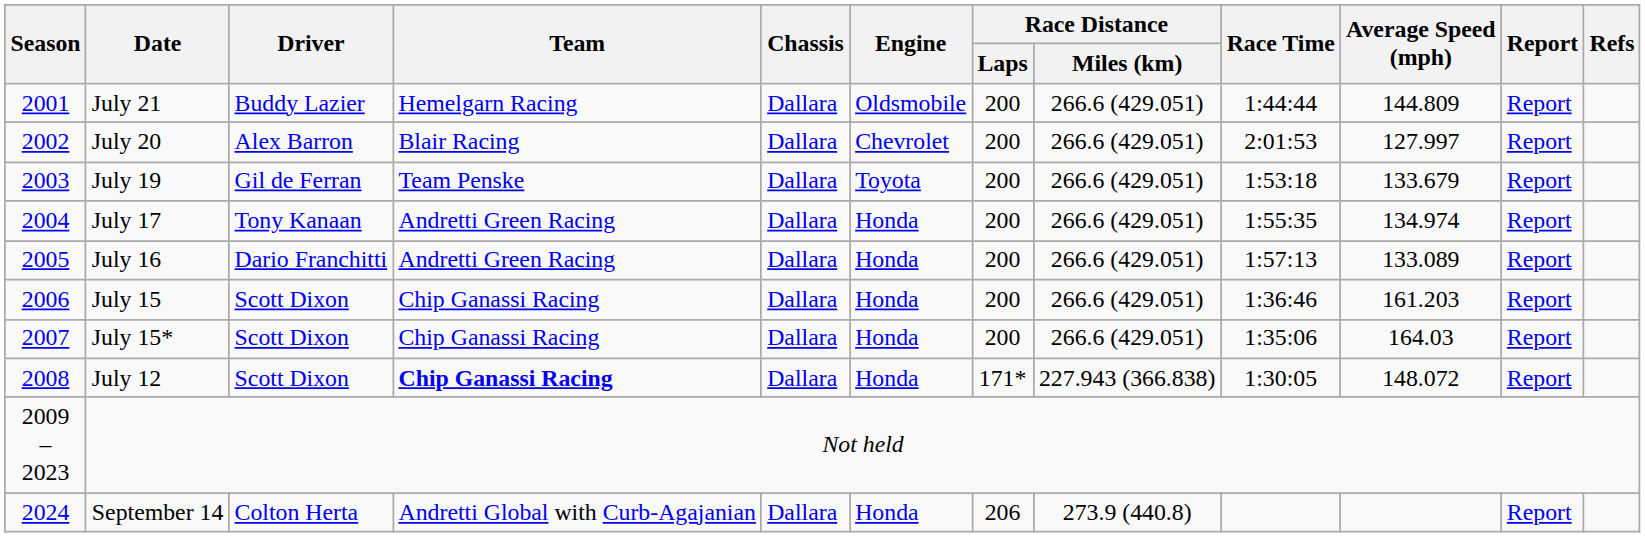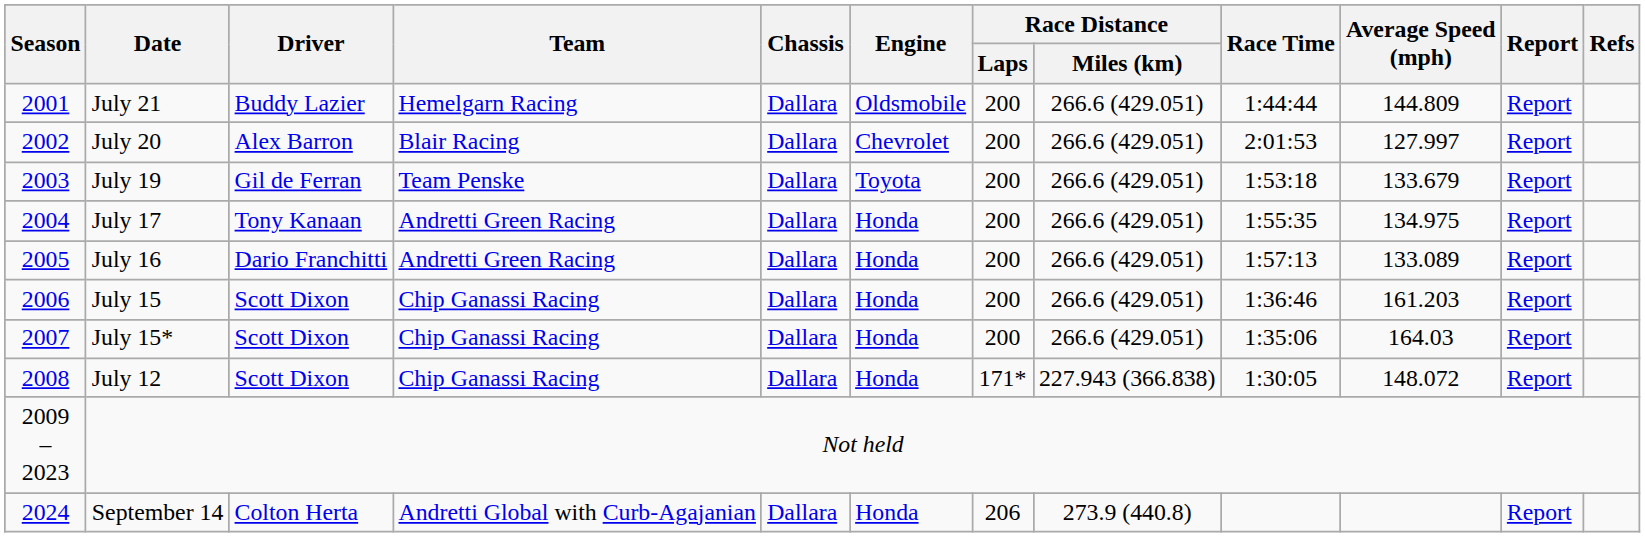July 17 | Average Speed (mph): 134.974 -> 134.975
July 12 | Team: bold -> normal
